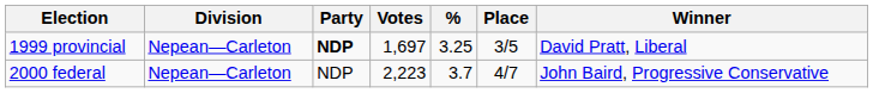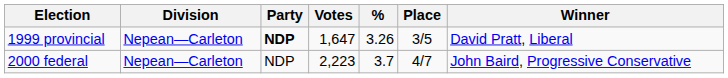1999 provincial | Votes: 1,697 -> 1,647
1999 provincial | %: 3.25 -> 3.26
